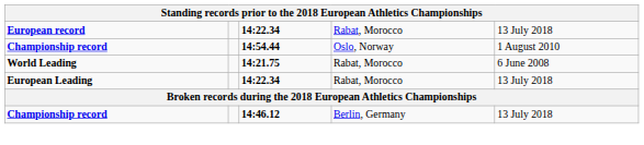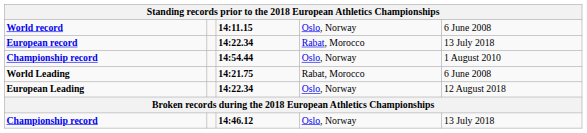+ row: World record | 14:11.15 | Oslo, Norway | 6 June 2008
European Leading | column 4: Rabat, Morocco -> Oslo, Norway
European Leading | column 5: 13 July 2018 -> 12 August 2018
Championship record / 14:46.12 | column 4: Berlin, Germany -> Oslo, Norway
